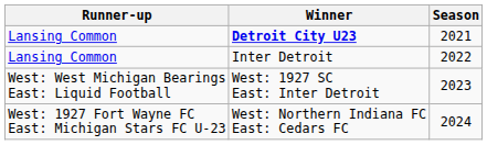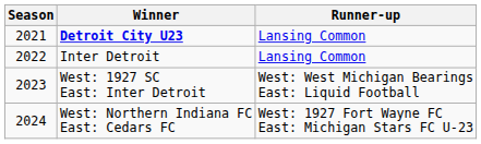columns swapped: Season <-> Runner-up
